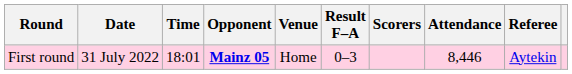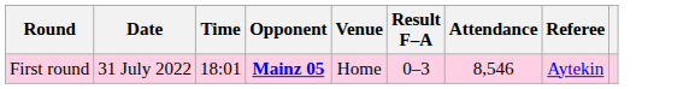- column: Scorers
First round | Attendance: 8,446 -> 8,546
